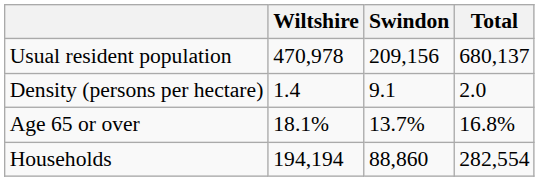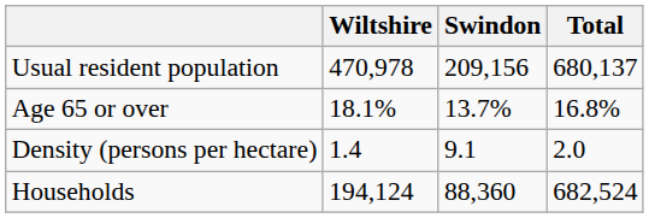rows swapped: Age 65 or over <-> Density (persons per hectare)
Households | Wiltshire: 194,194 -> 194,124
Households | Swindon: 88,860 -> 88,360
Households | Total: 282,554 -> 682,524
